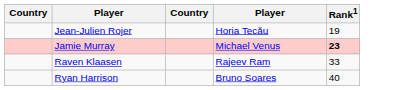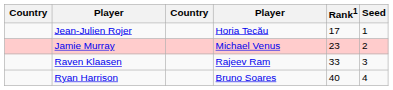+ column: Seed | 1 | 2 | 3 | 4
Jean-Julien Rojer | Rank1: 19 -> 17
Jamie Murray | Rank1: bold -> normal
